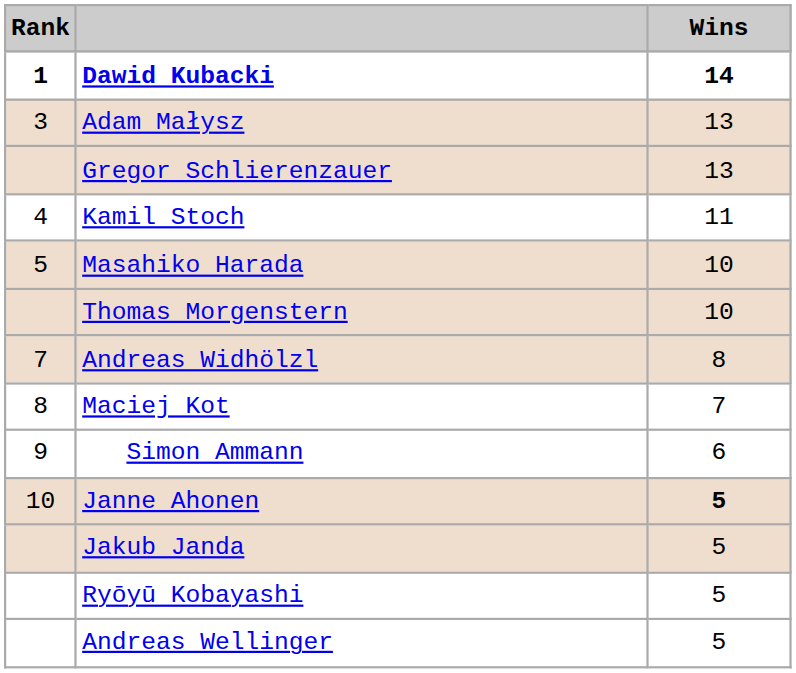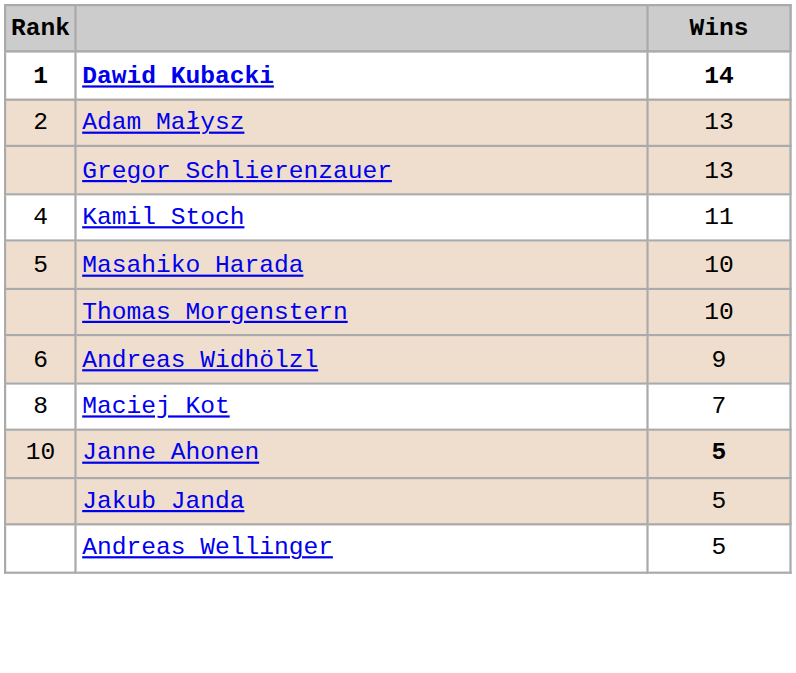Adam Małysz | Rank: 3 -> 2
Andreas Widhölzl | Rank: 7 -> 6
Andreas Widhölzl | Wins: 8 -> 9
- row: 9 | Simon Ammann | 6
- row: Ryōyū Kobayashi | 5
